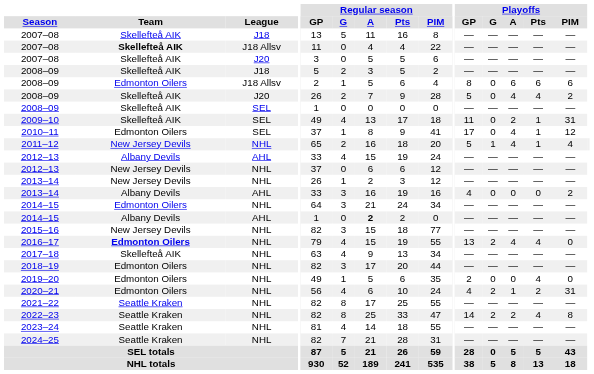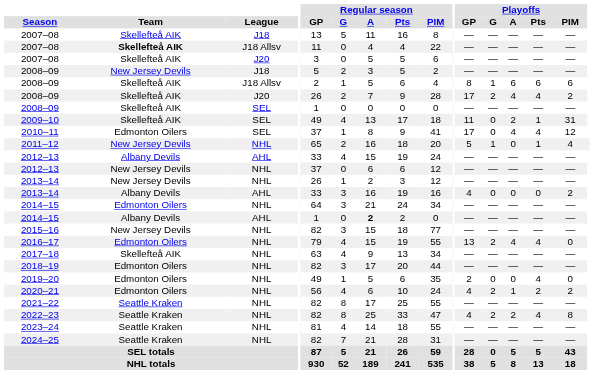2008–09 / J18 | Team: Skellefteå AIK -> New Jersey Devils
2008–09 / J18 Allsv | Team: Edmonton Oilers -> Skellefteå AIK
2008–09 / J18 Allsv | Playoffs / G: 0 -> 1
2008–09 / J20 | Playoffs / GP: 5 -> 17
2008–09 / J20 | Playoffs / G: 0 -> 2
2010–11 | Playoffs / Pts: 1 -> 4
2011–12 | Playoffs / A: 4 -> 0
2016–17 | Team: bold -> normal
2020–21 | Playoffs / PIM: 31 -> 2
2022–23 | Playoffs / GP: 14 -> 4
